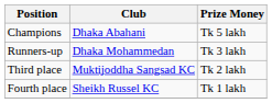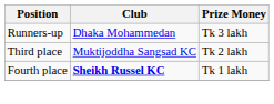- row: Champions | Dhaka Abahani | Tk 5 lakh
Fourth place | Club: normal -> bold
